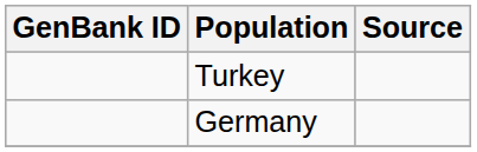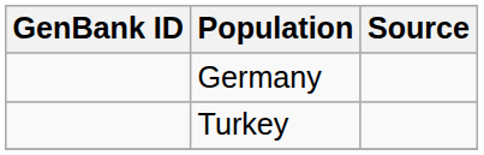rows swapped: Germany <-> Turkey
